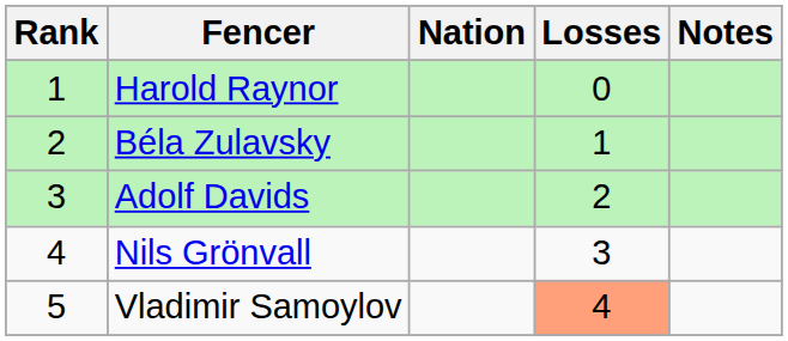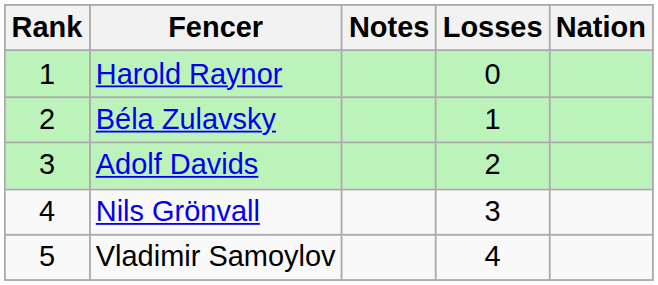columns swapped: Nation <-> Notes
Vladimir Samoylov | Losses: lightsalmon background -> no background
